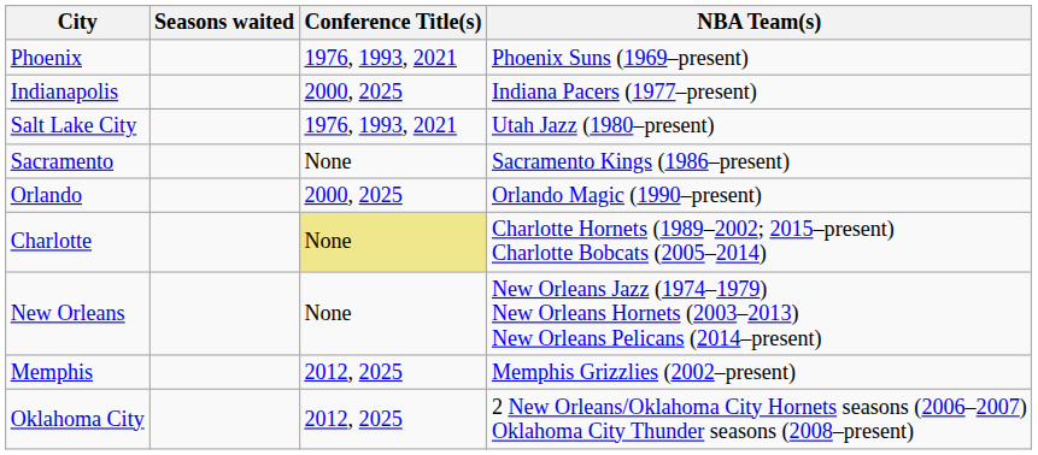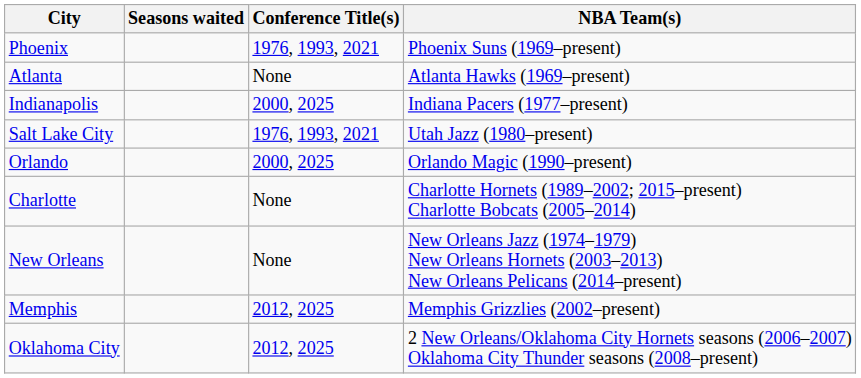+ row: Atlanta | None | Atlanta Hawks (1969–present)
- row: Sacramento | None | Sacramento Kings (1986–present)
Charlotte | Conference Title(s): khaki background -> no background
